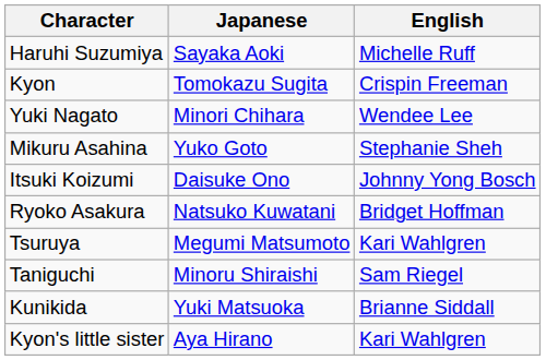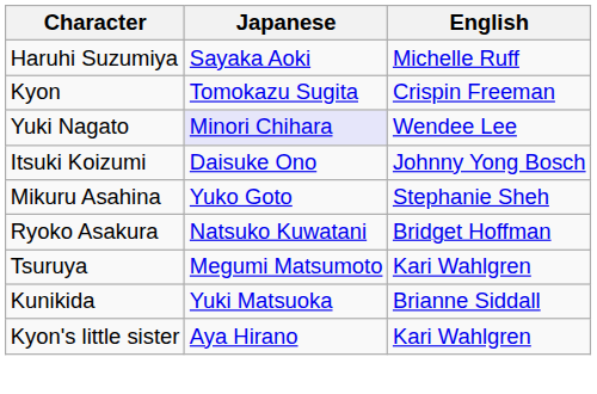Yuki Nagato | Japanese: no background -> lavender background
rows swapped: Mikuru Asahina <-> Itsuki Koizumi
- row: Taniguchi | Minoru Shiraishi | Sam Riegel
